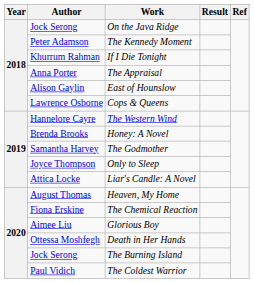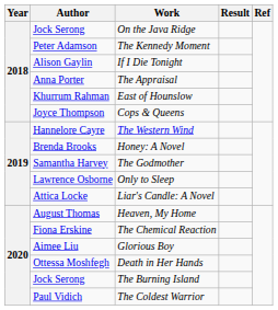If I Die Tonight | Author: Khurrum Rahman -> Alison Gaylin
East of Hounslow | Author: Alison Gaylin -> Khurrum Rahman
Cops & Queens | Author: Lawrence Osborne -> Joyce Thompson
Only to Sleep | Author: Joyce Thompson -> Lawrence Osborne
